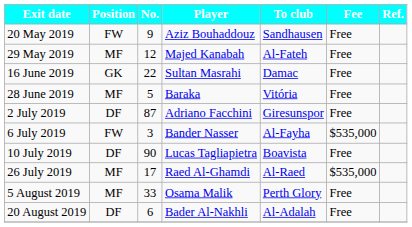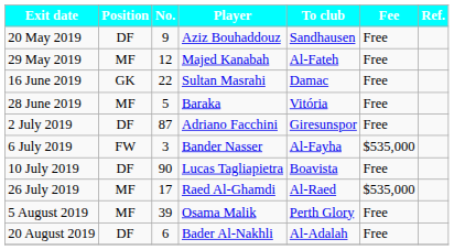20 May 2019 | Position: FW -> DF
5 August 2019 | No.: 33 -> 39
